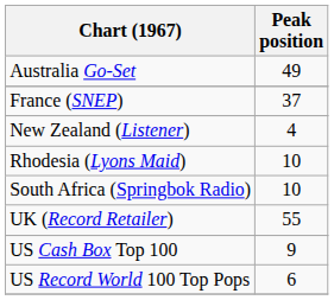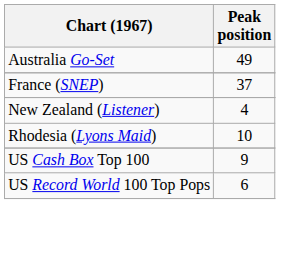- row: South Africa (Springbok Radio) | 10
- row: UK (Record Retailer) | 55
